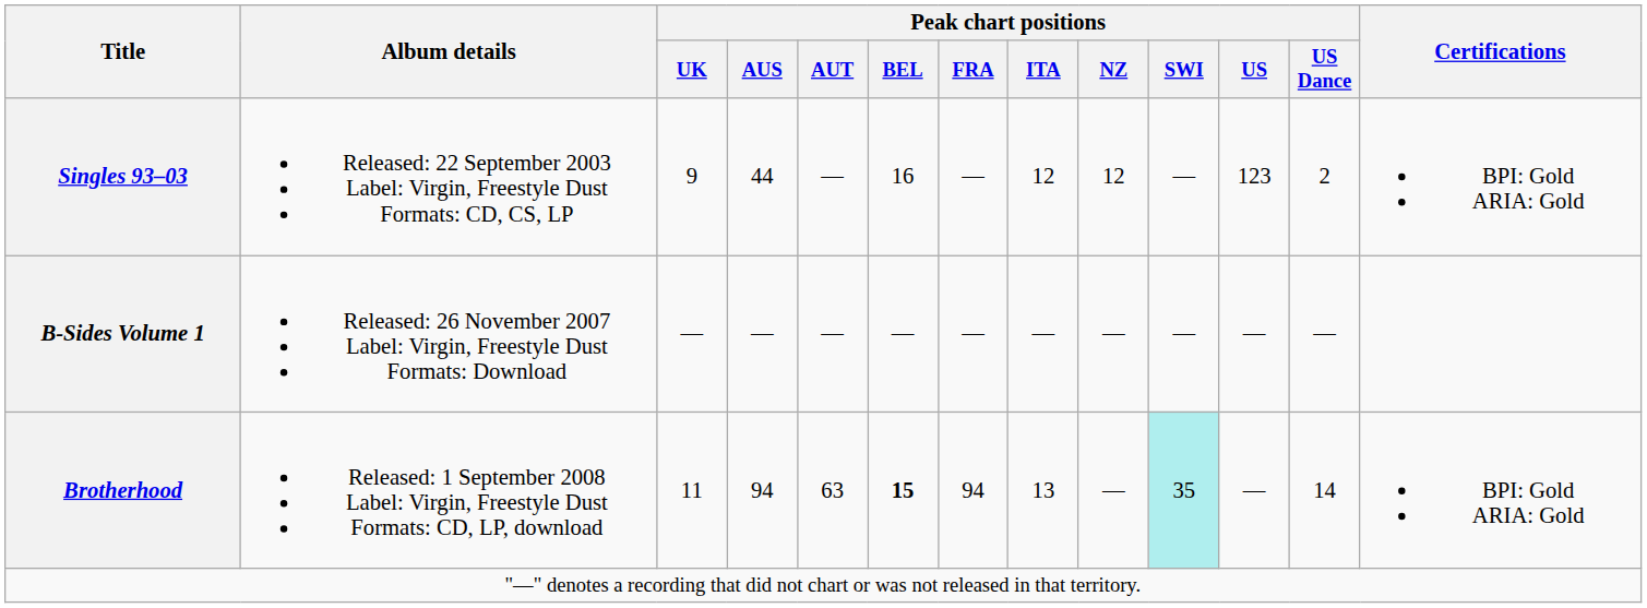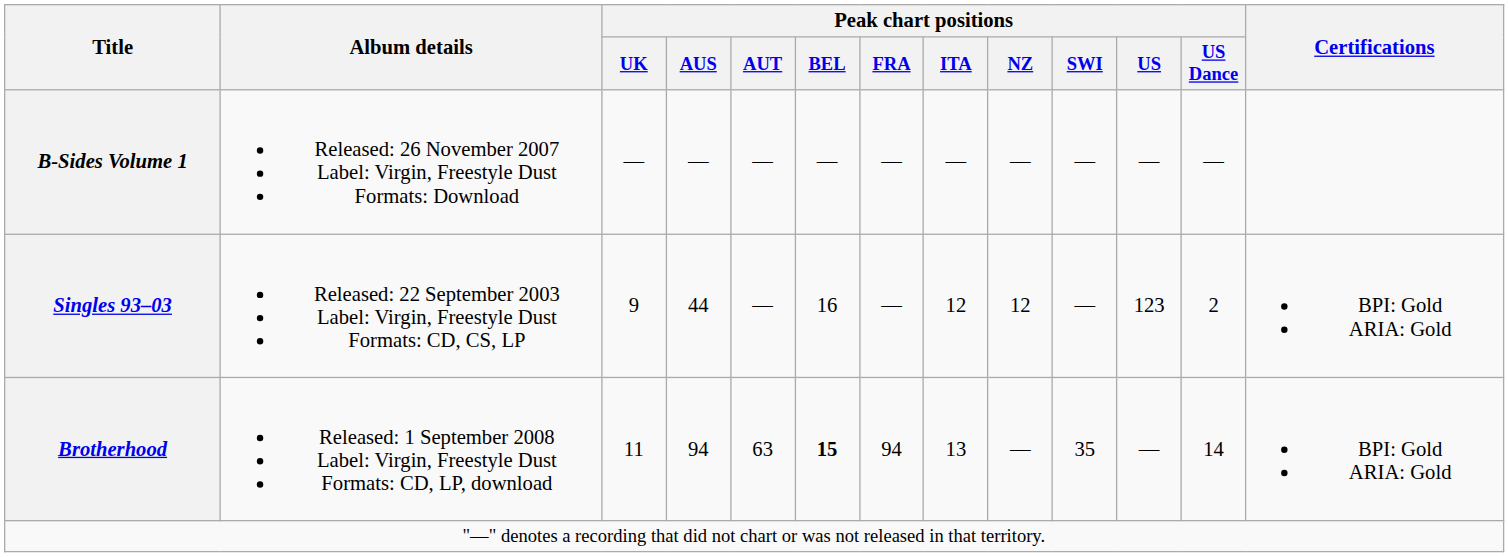rows swapped: Singles 93–03 <-> B-Sides Volume 1
Brotherhood | Peak chart positions / SWI: paleturquoise background -> no background
